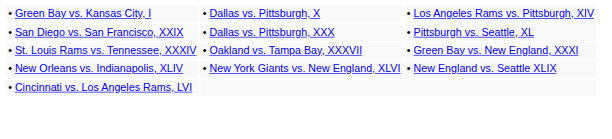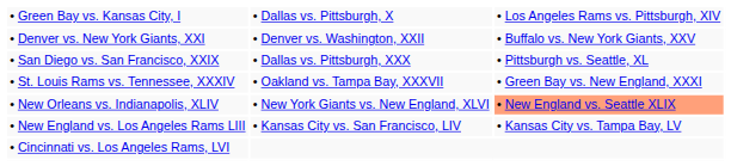+ row: • Denver vs. New York Giants, XXI | • Denver vs. Washington, XXII | • Buffalo vs. New York Giants, XXV
• New Orleans vs. Indianapolis, XLIV | column 3: no background -> lightsalmon background
+ row: • New England vs. Los Angeles Rams LIII | • Kansas City vs. San Francisco, LIV | • Kansas City vs. Tampa Bay, LV
